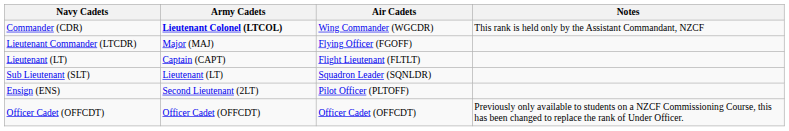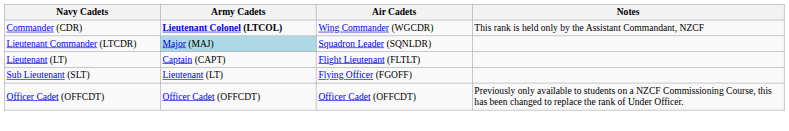Lieutenant Commander (LTCDR) | Army Cadets: no background -> lightblue background
Lieutenant Commander (LTCDR) | Air Cadets: Flying Officer (FGOFF) -> Squadron Leader (SQNLDR)
Sub Lieutenant (SLT) | Air Cadets: Squadron Leader (SQNLDR) -> Flying Officer (FGOFF)
- row: Ensign (ENS) | Second Lieutenant (2LT) | Pilot Officer (PLTOFF)
